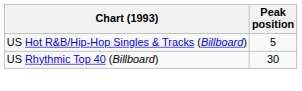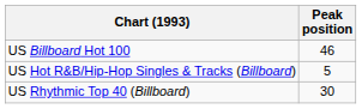+ row: US Billboard Hot 100 | 46
